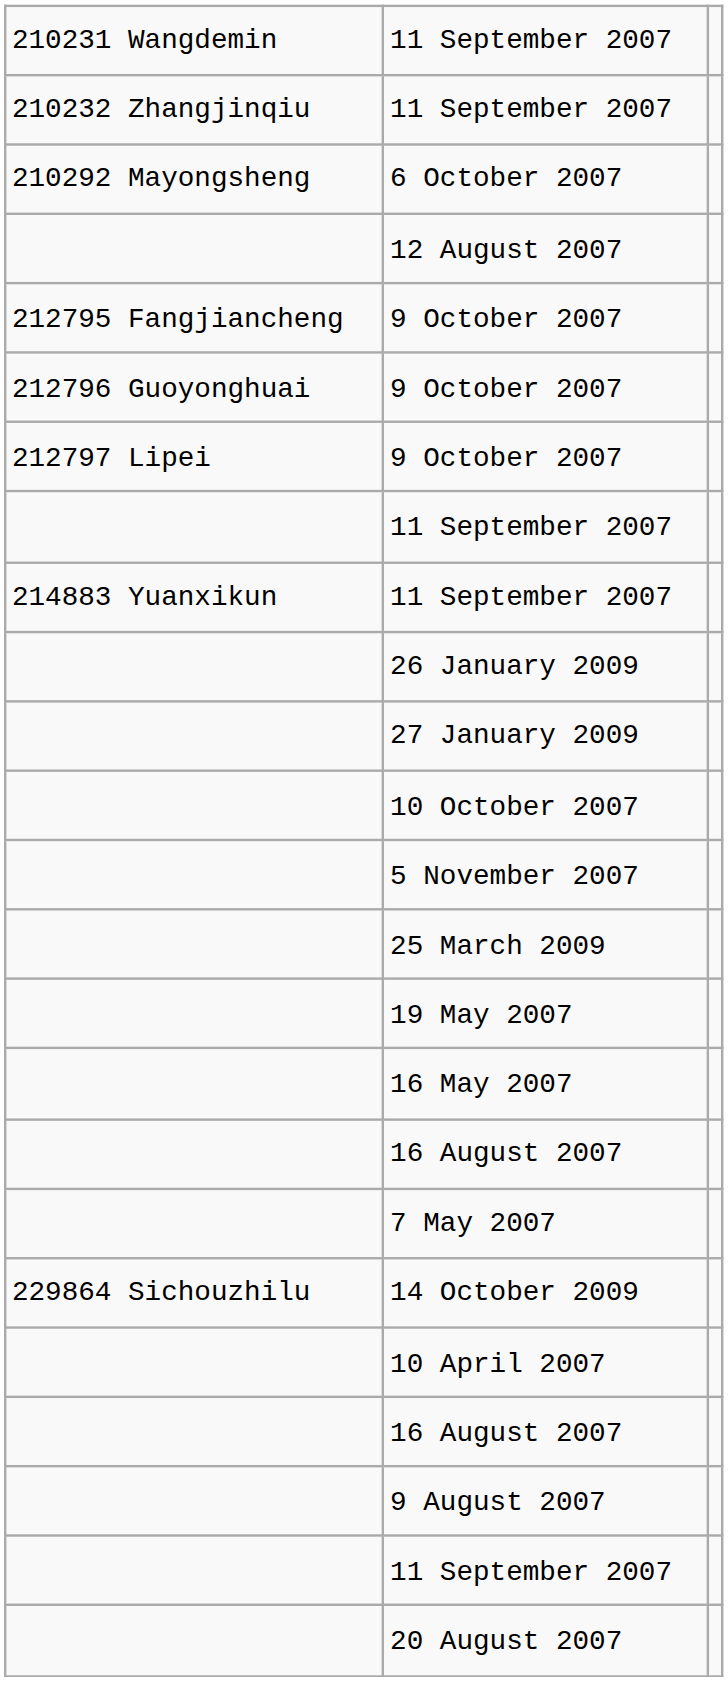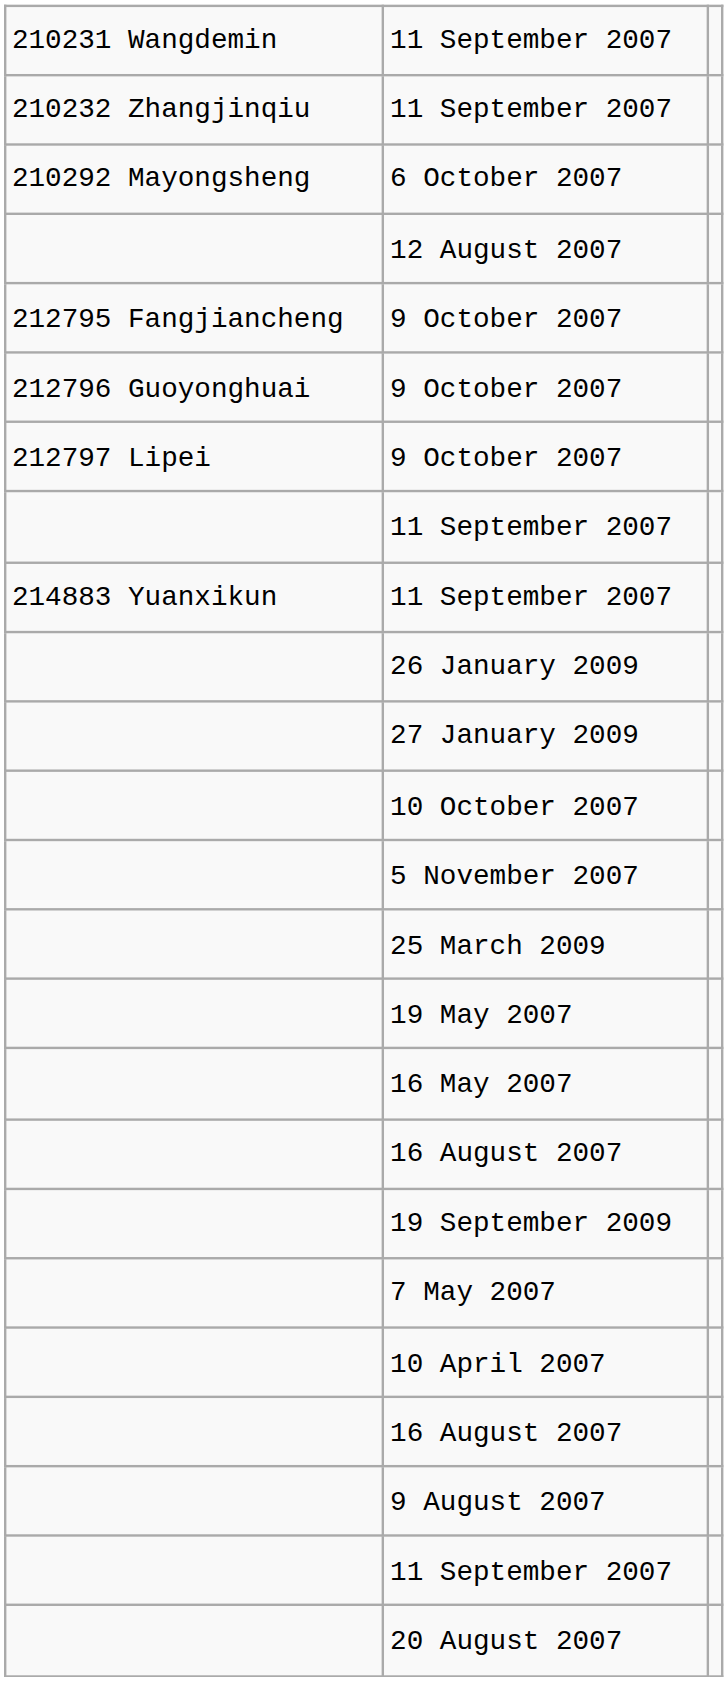+ row: 19 September 2009
- row: 229864 Sichouzhilu | 14 October 2009
